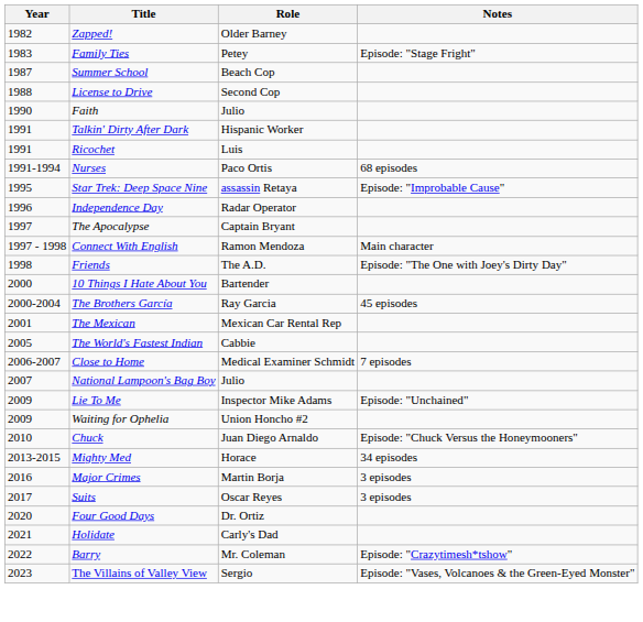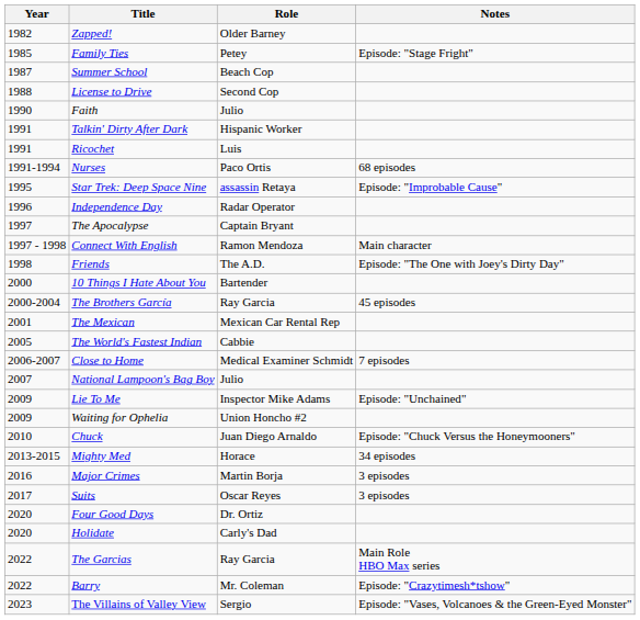Family Ties | Year: 1983 -> 1985
Holidate | Year: 2021 -> 2020
+ row: 2022 | The Garcias | Ray Garcia | Main Role HBO Max series
